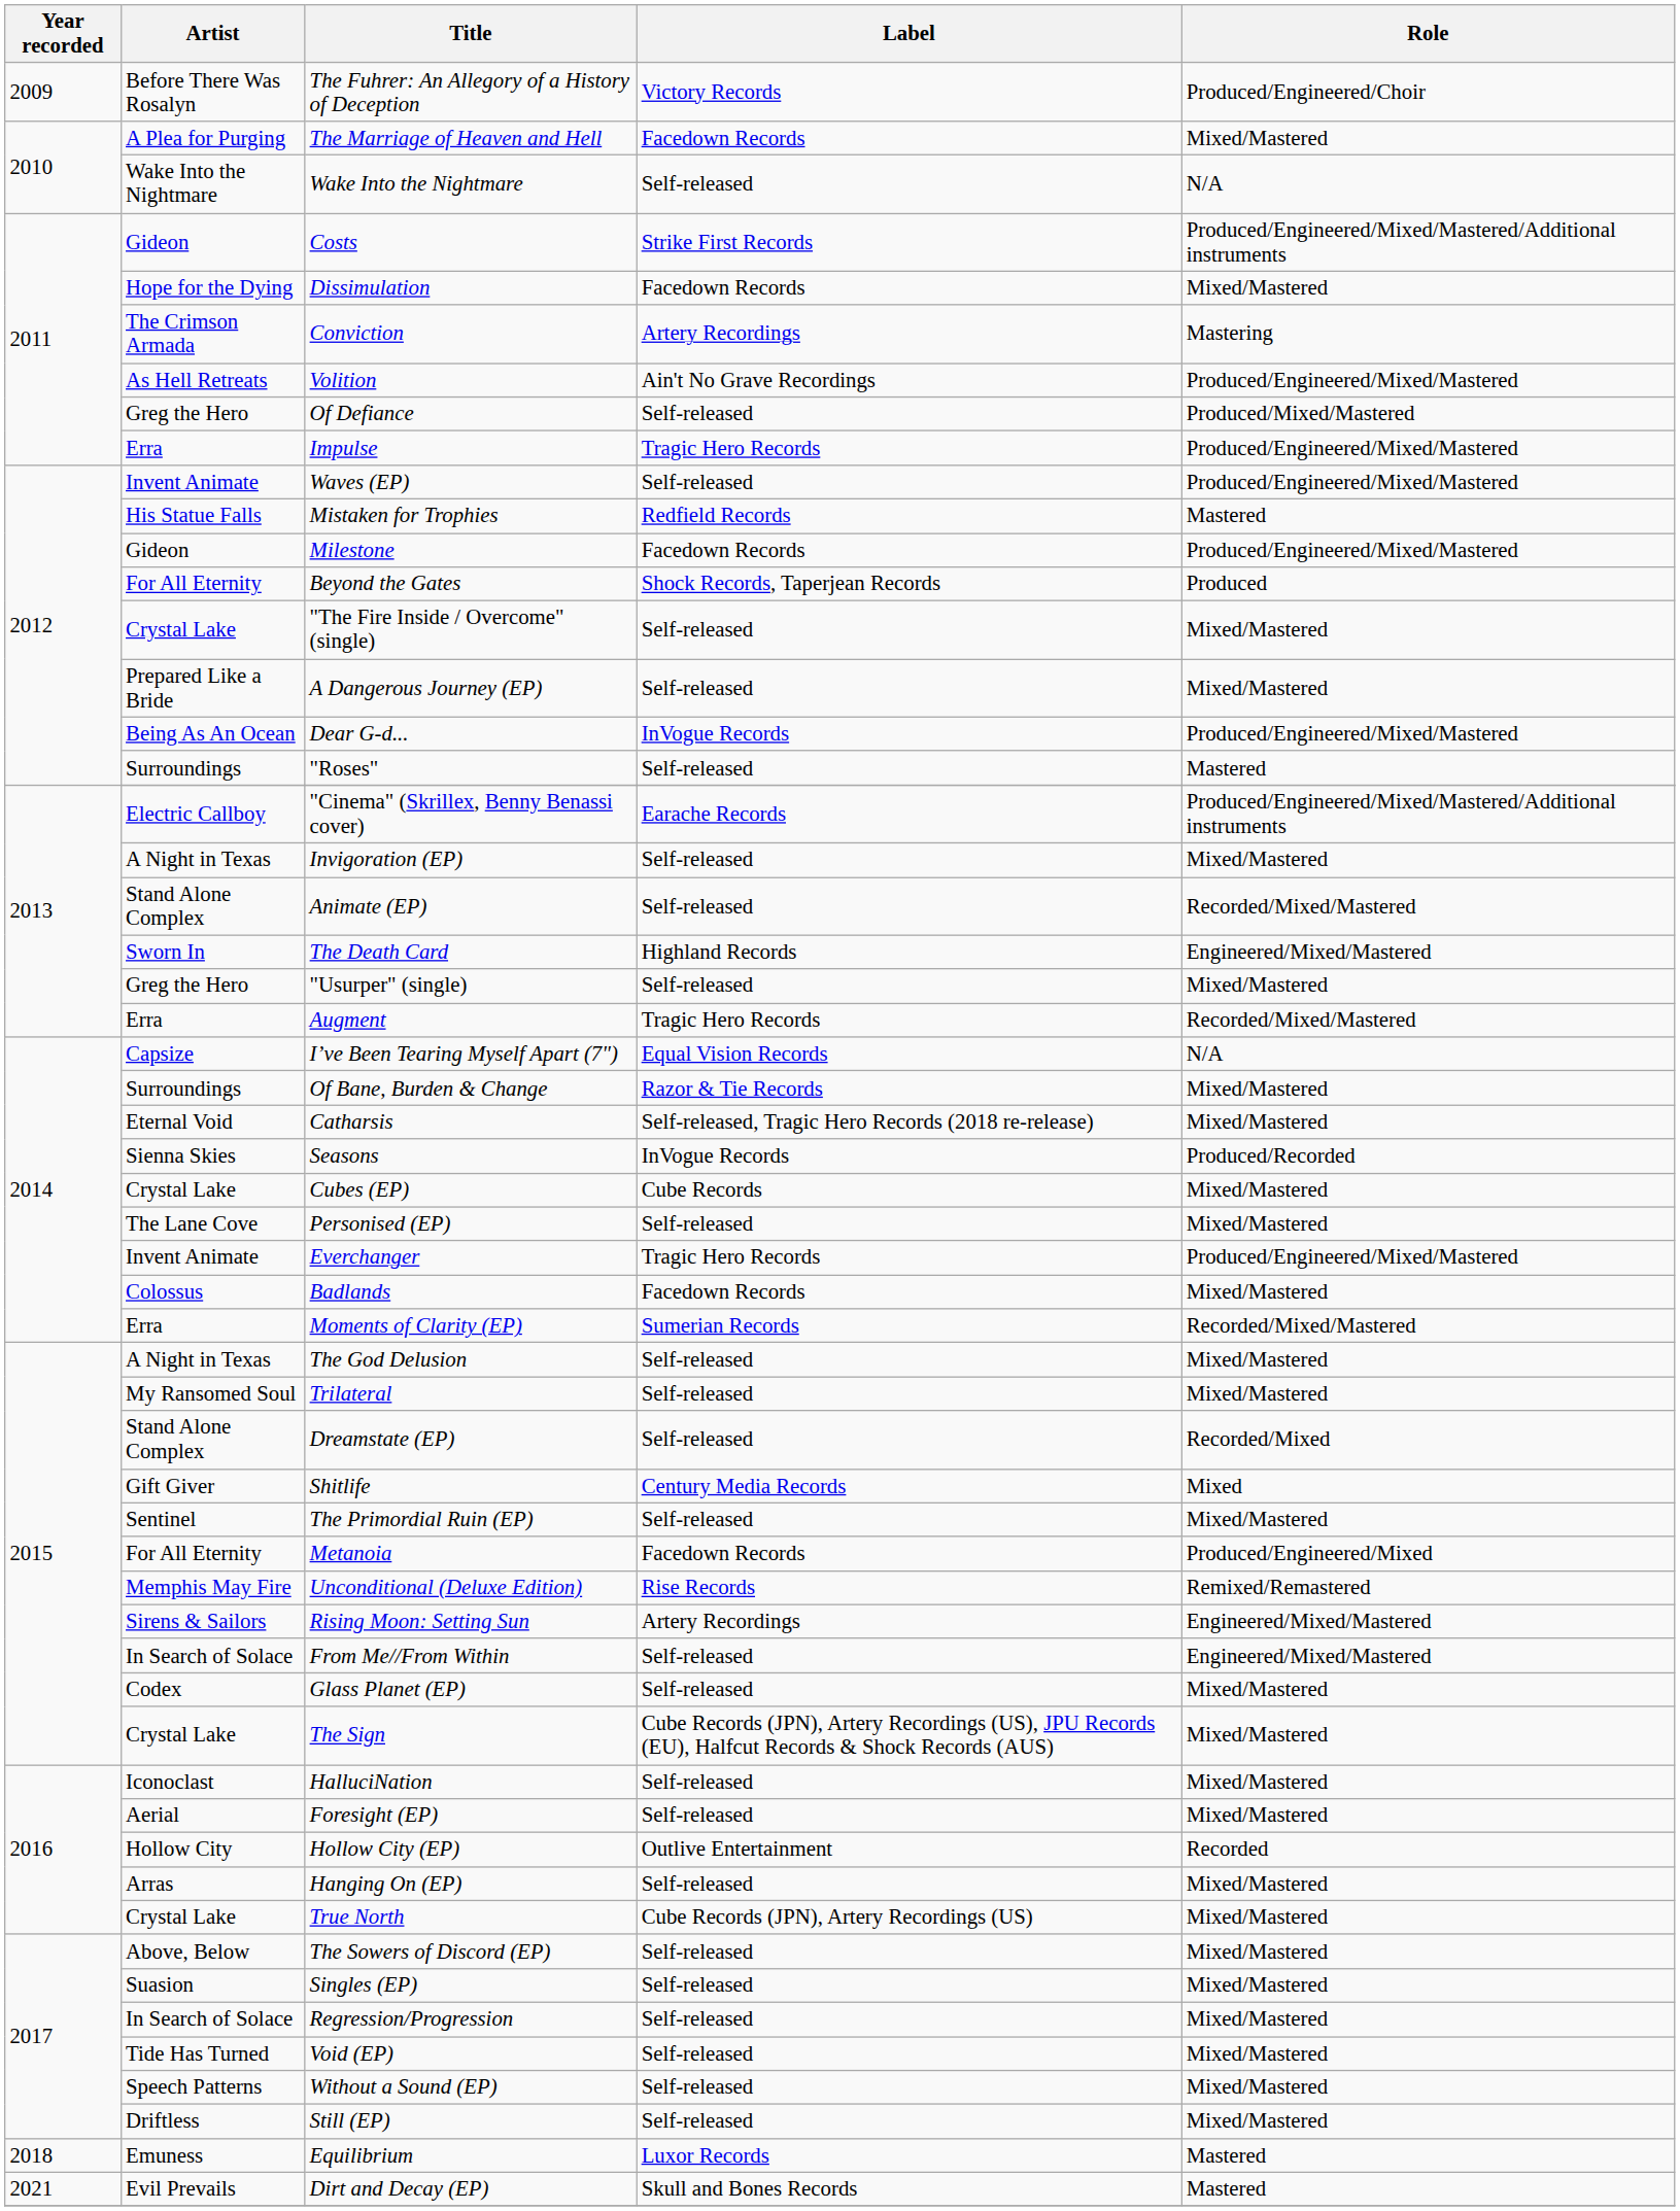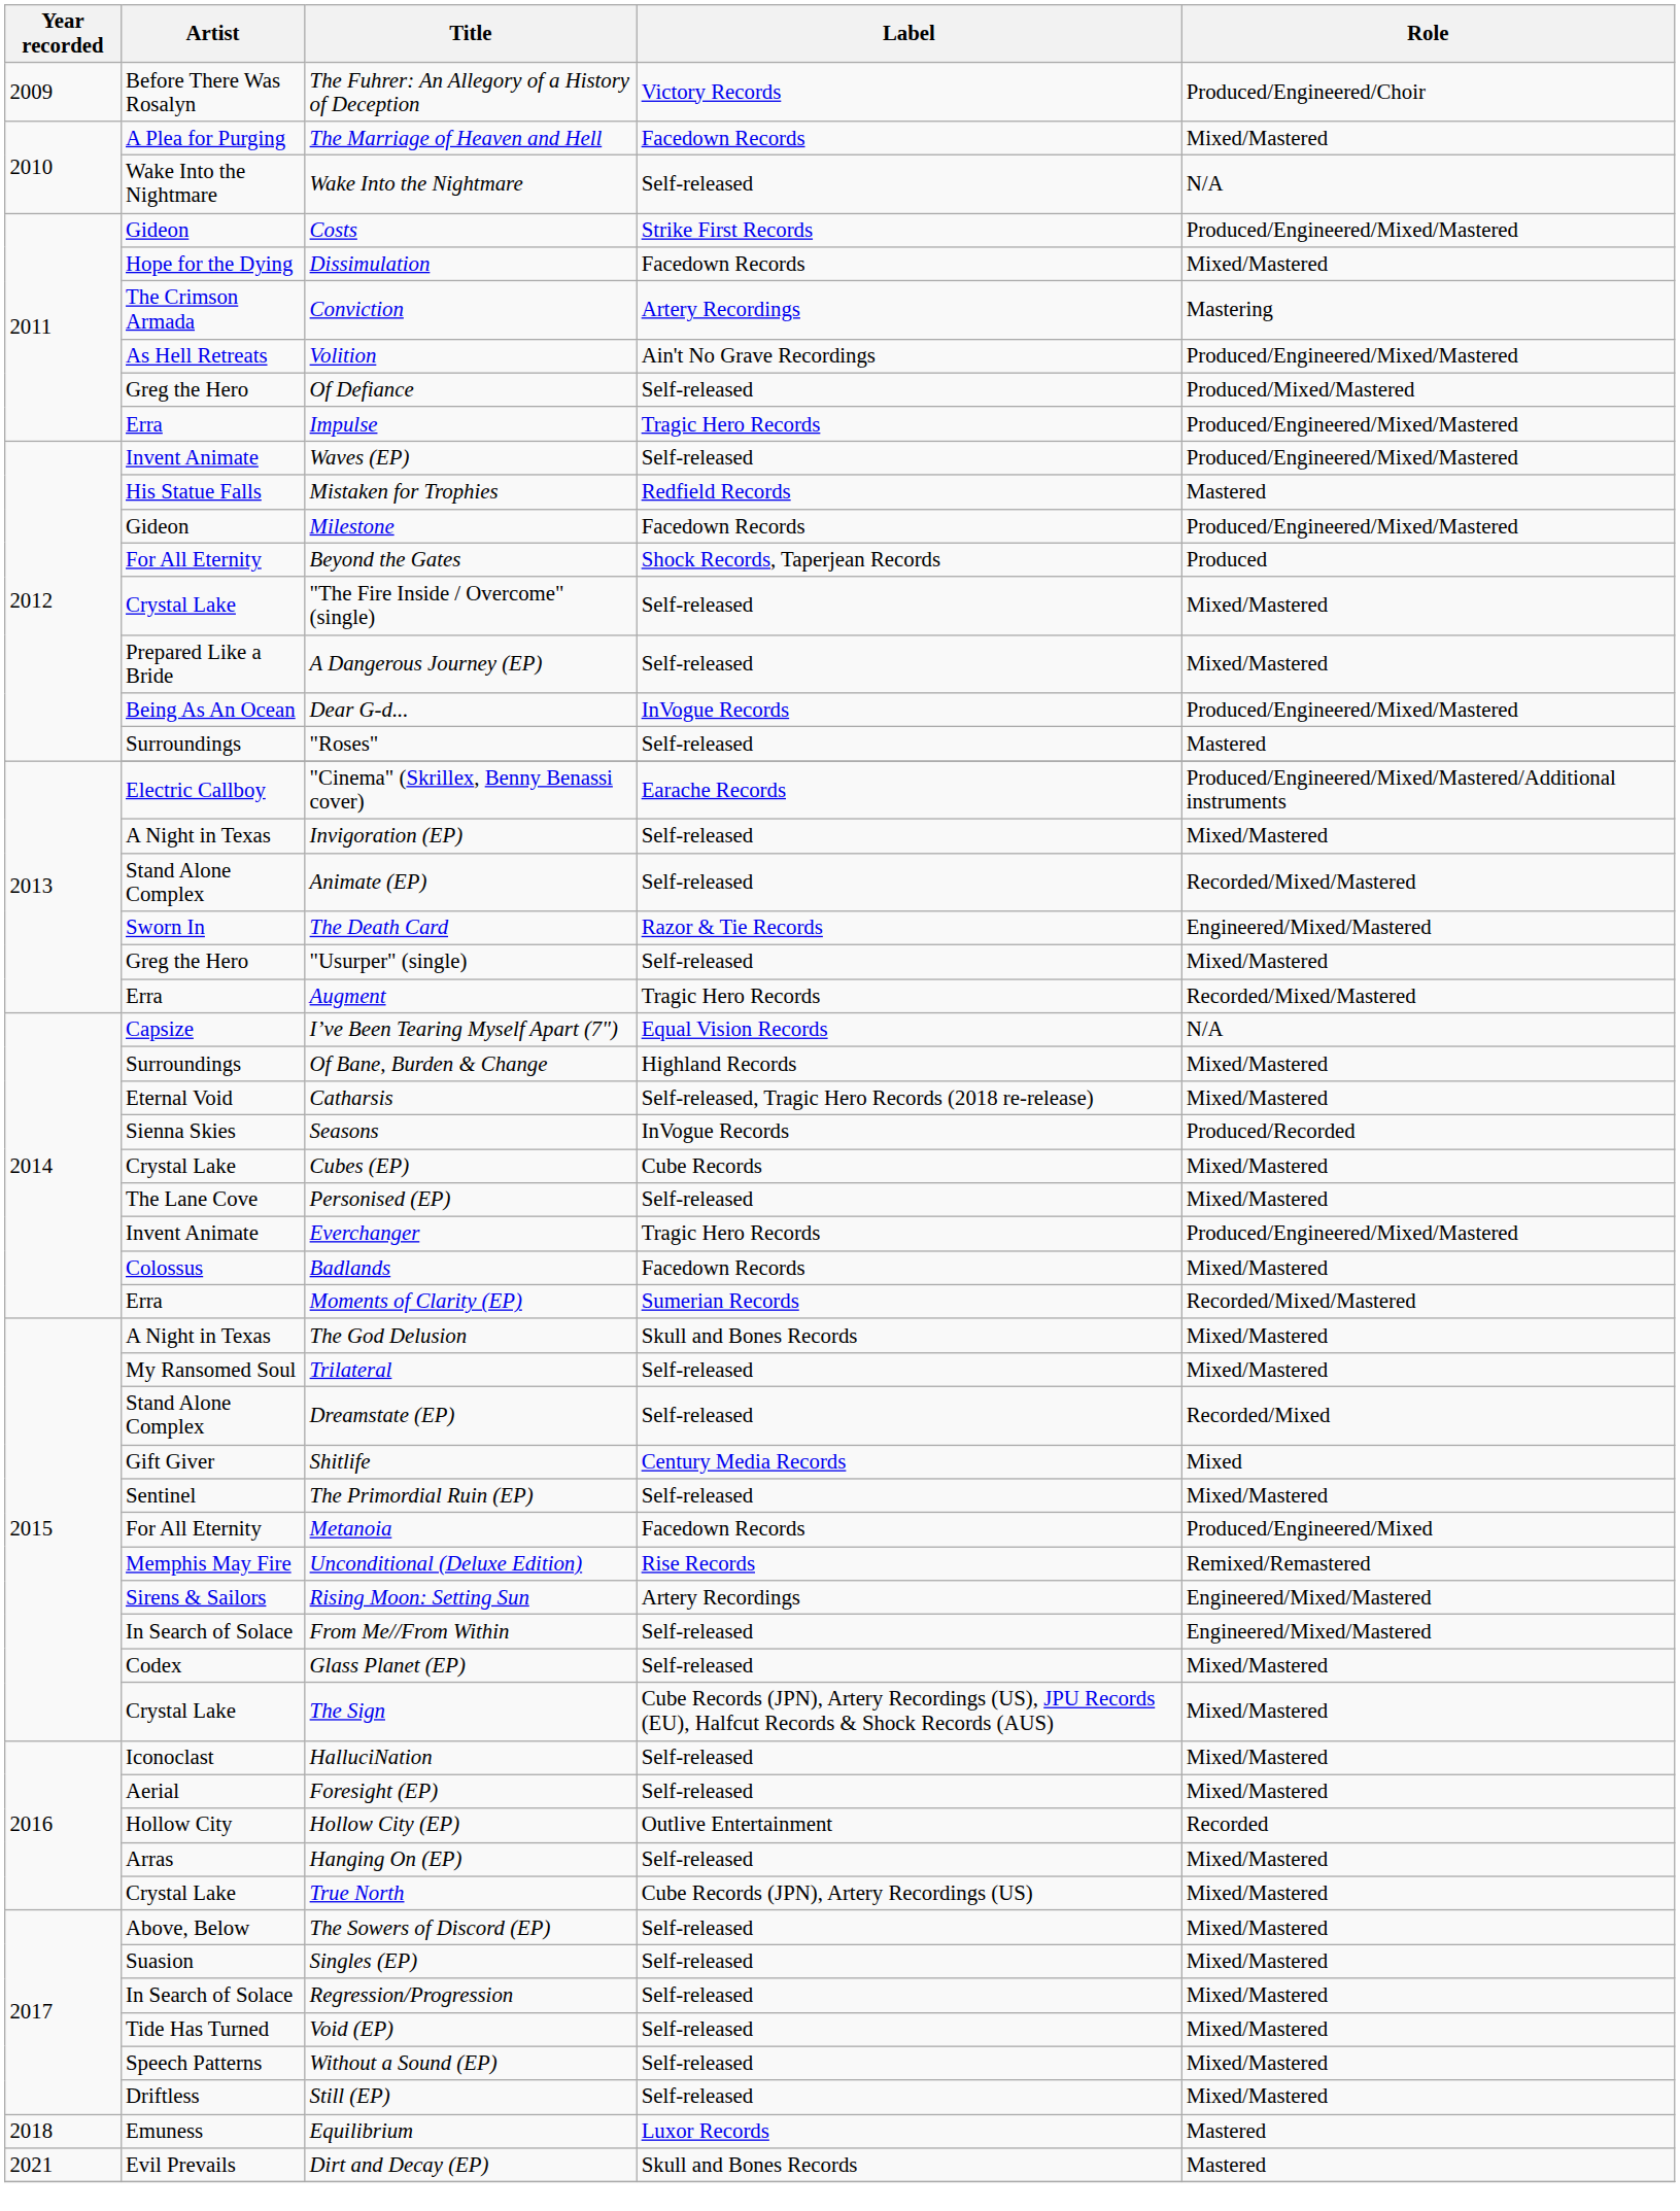Costs | Role: Produced/Engineered/Mixed/Mastered/Additional instruments -> Produced/Engineered/Mixed/Mastered
The Death Card | Label: Highland Records -> Razor & Tie Records
Of Bane, Burden & Change | Label: Razor & Tie Records -> Highland Records
The God Delusion | Label: Self-released -> Skull and Bones Records
